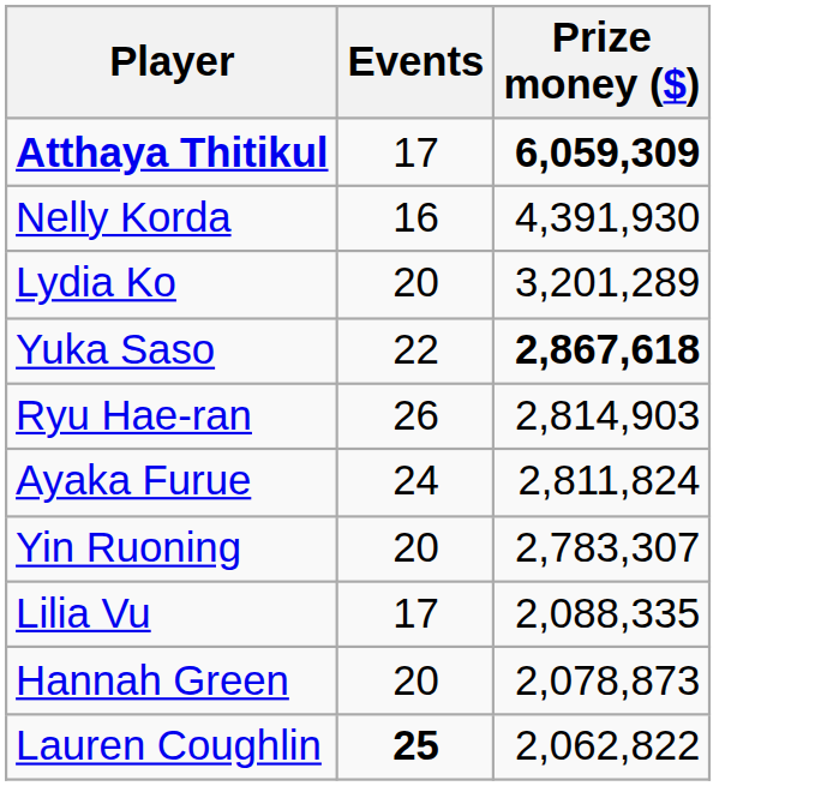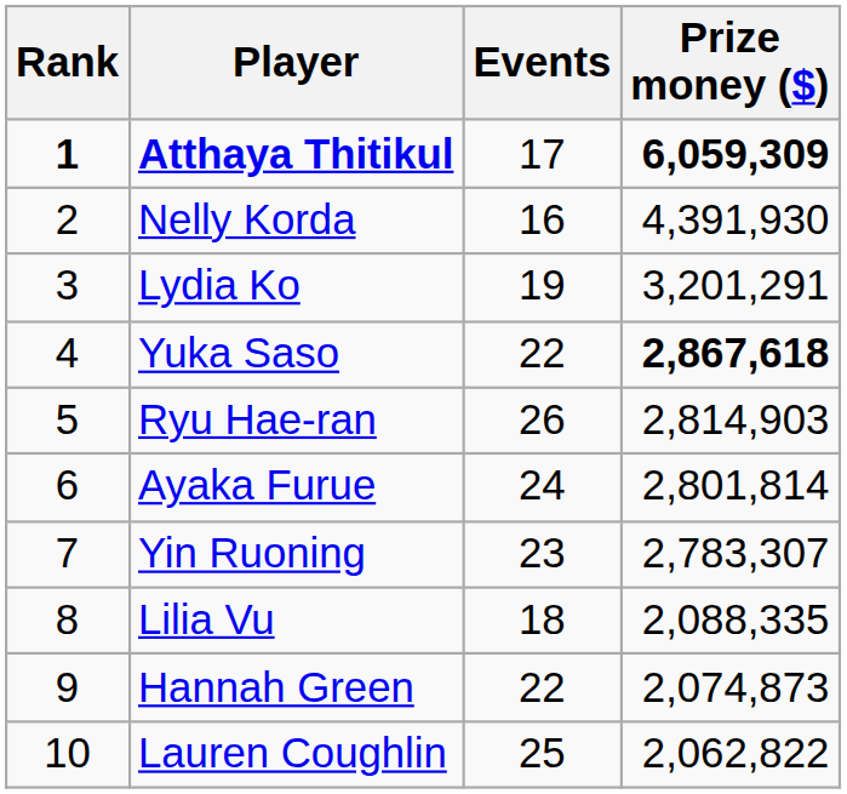+ column: Rank | 1 | 2 | 3 | 4 | 5 | 6 | 7 | 8 | 9 | 10
Lydia Ko | Events: 20 -> 19
Lydia Ko | Prize money ($): 3,201,289 -> 3,201,291
Ayaka Furue | Prize money ($): 2,811,824 -> 2,801,814
Yin Ruoning | Events: 20 -> 23
Lilia Vu | Events: 17 -> 18
Hannah Green | Events: 20 -> 22
Hannah Green | Prize money ($): 2,078,873 -> 2,074,873
Lauren Coughlin | Events: bold -> normal
